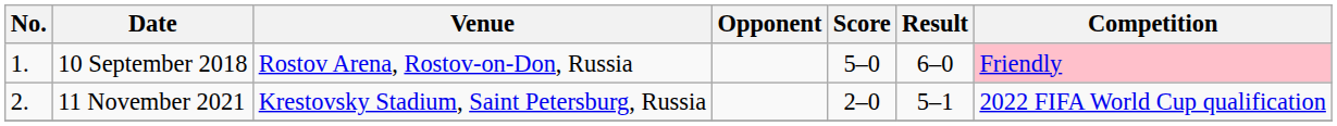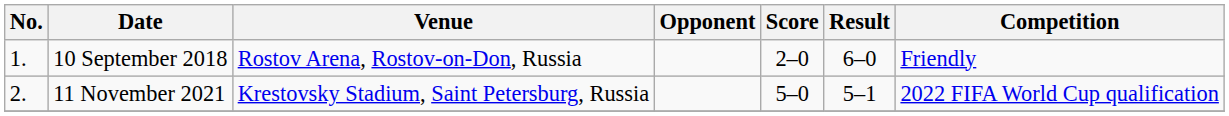10 September 2018 | Score: 5–0 -> 2–0
10 September 2018 | Competition: pink background -> no background
11 November 2021 | Score: 2–0 -> 5–0
